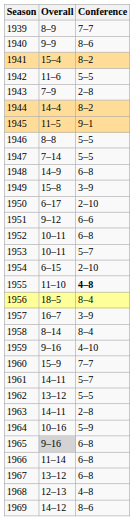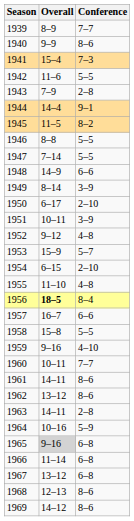1941 | Conference: 8–2 -> 7–3
1944 | Conference: 8–2 -> 9–1
1945 | Conference: 9–1 -> 8–2
1948 | Conference: 6–8 -> 6–6
1949 | Overall: 15–8 -> 8–14
1951 | Overall: 9–12 -> 10–11
1951 | Conference: 6–6 -> 3–9
1952 | Overall: 10–11 -> 9–12
1952 | Conference: 6–8 -> 4–8
1953 | Overall: 10–11 -> 15–9
1955 | Conference: bold -> normal
1956 | Overall: normal -> bold
1957 | Conference: 3–9 -> 6–6
1958 | Overall: 8–14 -> 15–8
1958 | Conference: 8–4 -> 5–5
1960 | Overall: 15–9 -> 10–11
1961 | Conference: 5–7 -> 8–6
1962 | Conference: 5–5 -> 8–6
1968 | Conference: 4–8 -> 8–6
